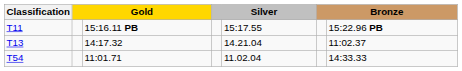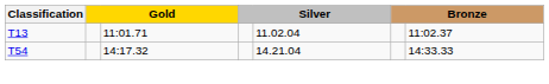- row: T11 | 15:16.11 PB | 15:17.55 | 15:22.96 PB
T13 | column 3: 14:17.32 -> 11:01.71
T13 | column 5: 14.21.04 -> 11.02.04
T54 | column 3: 11:01.71 -> 14:17.32
T54 | column 5: 11.02.04 -> 14.21.04
